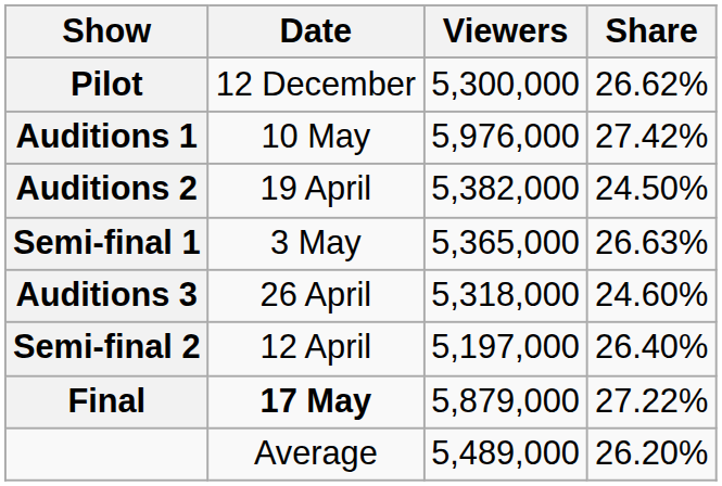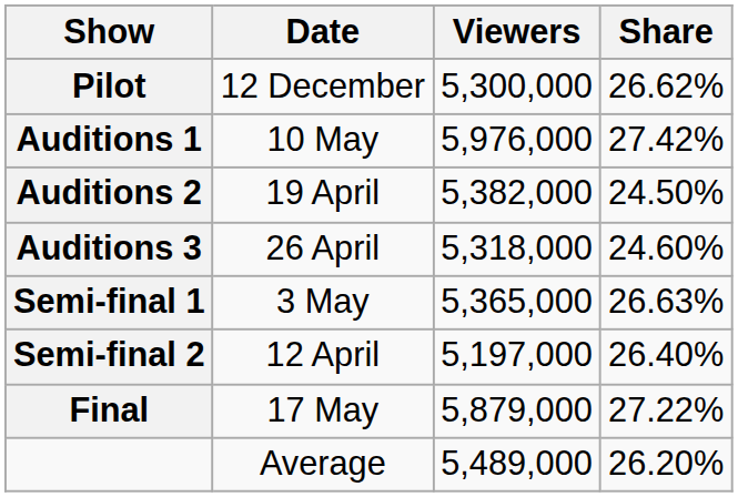rows swapped: Auditions 3 <-> Semi-final 1
Final | Date: bold -> normal
